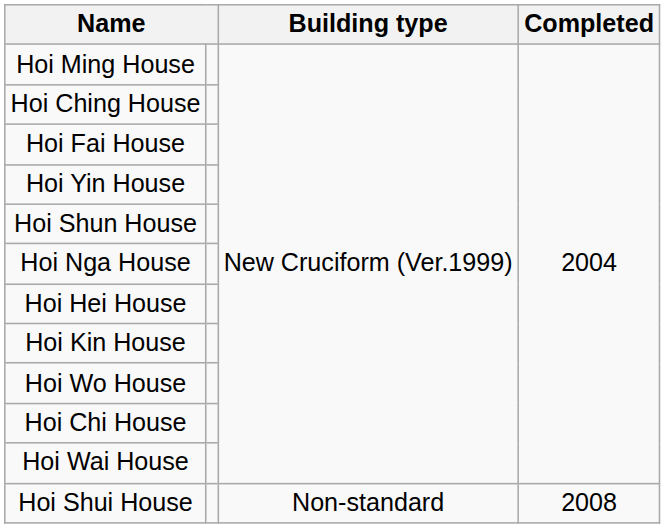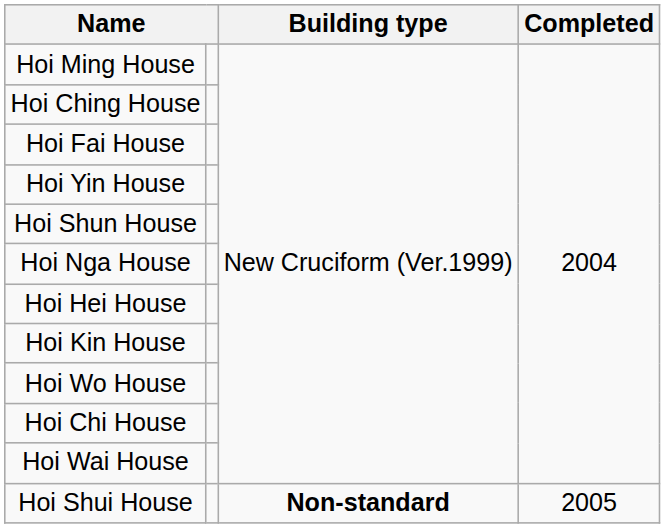Hoi Shui House | Building type: normal -> bold
Hoi Shui House | Completed: 2008 -> 2005
